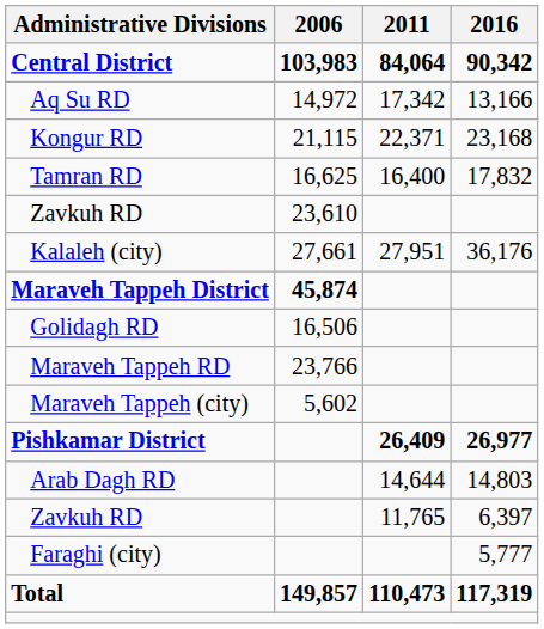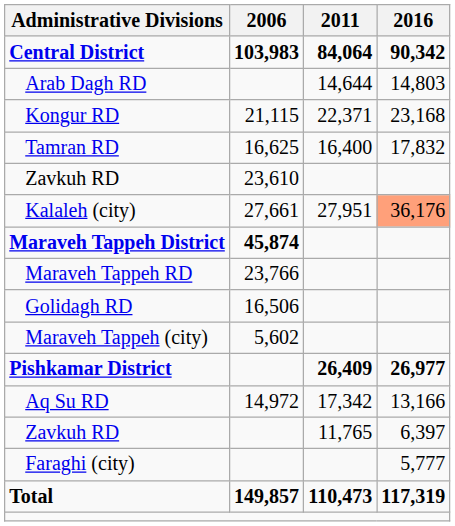rows swapped: Aq Su RD <-> Arab Dagh RD
Kalaleh (city) | 2016: no background -> lightsalmon background
rows swapped: Golidagh RD <-> Maraveh Tappeh RD
